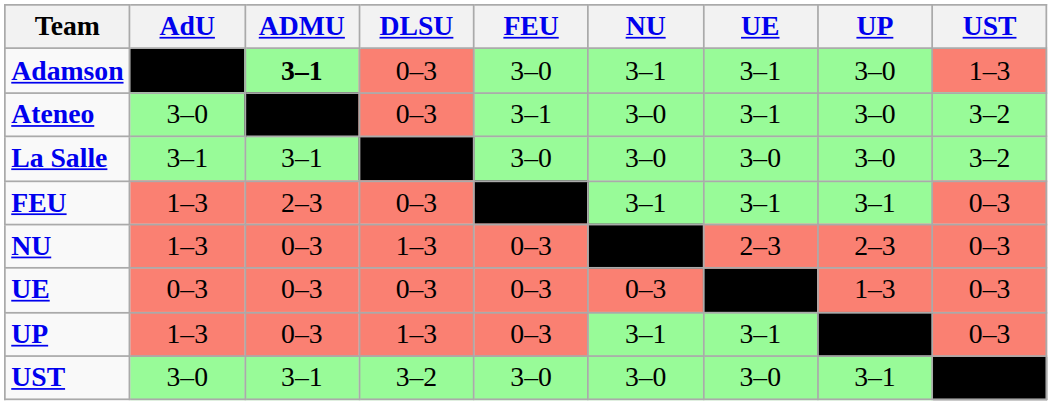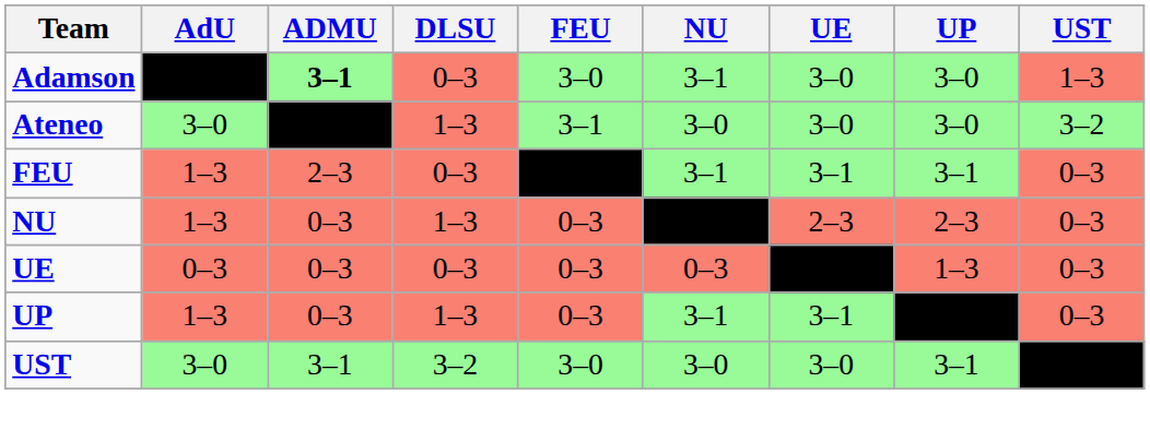Adamson | UE: 3–1 -> 3–0
Ateneo | DLSU: 0–3 -> 1–3
Ateneo | UE: 3–1 -> 3–0
- row: La Salle | 3–1 | 3–1 | 3–0 | 3–0 | 3–0 | 3–0 | 3–2
